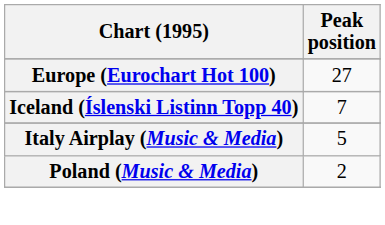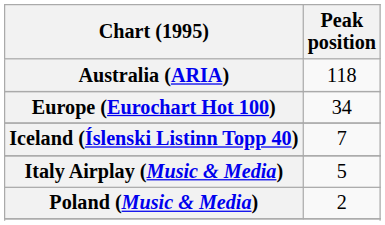+ row: Australia (ARIA) | 118
Europe (Eurochart Hot 100) | Peak position: 27 -> 34
